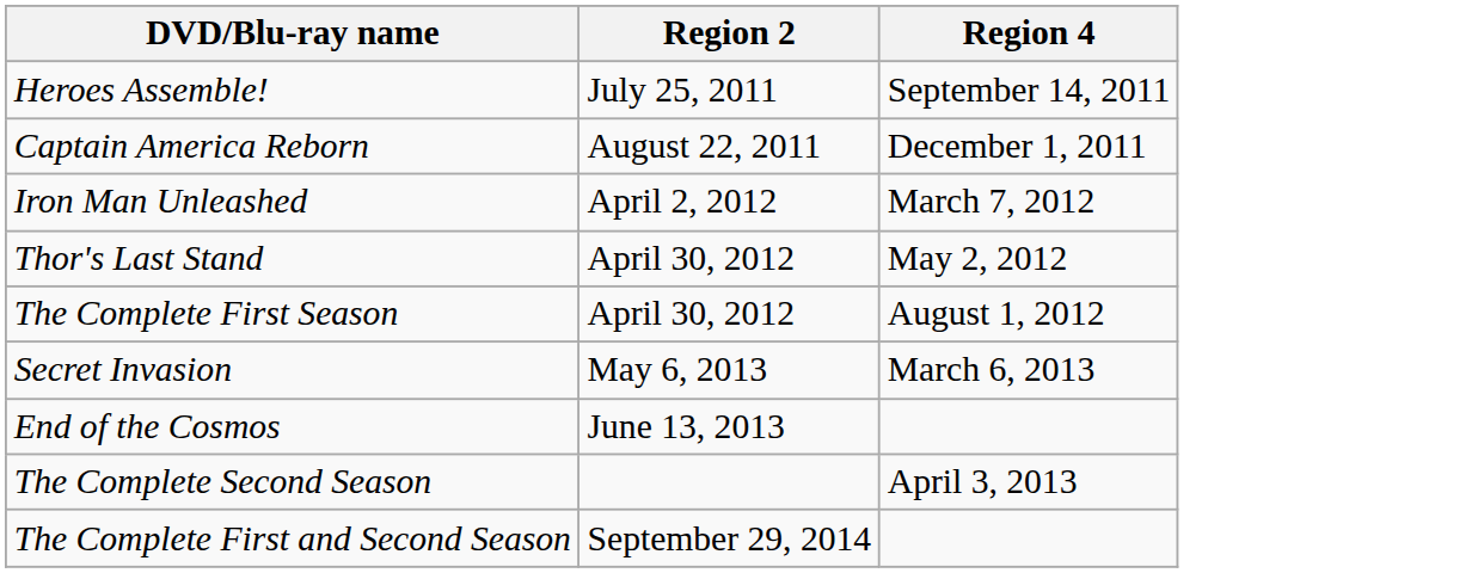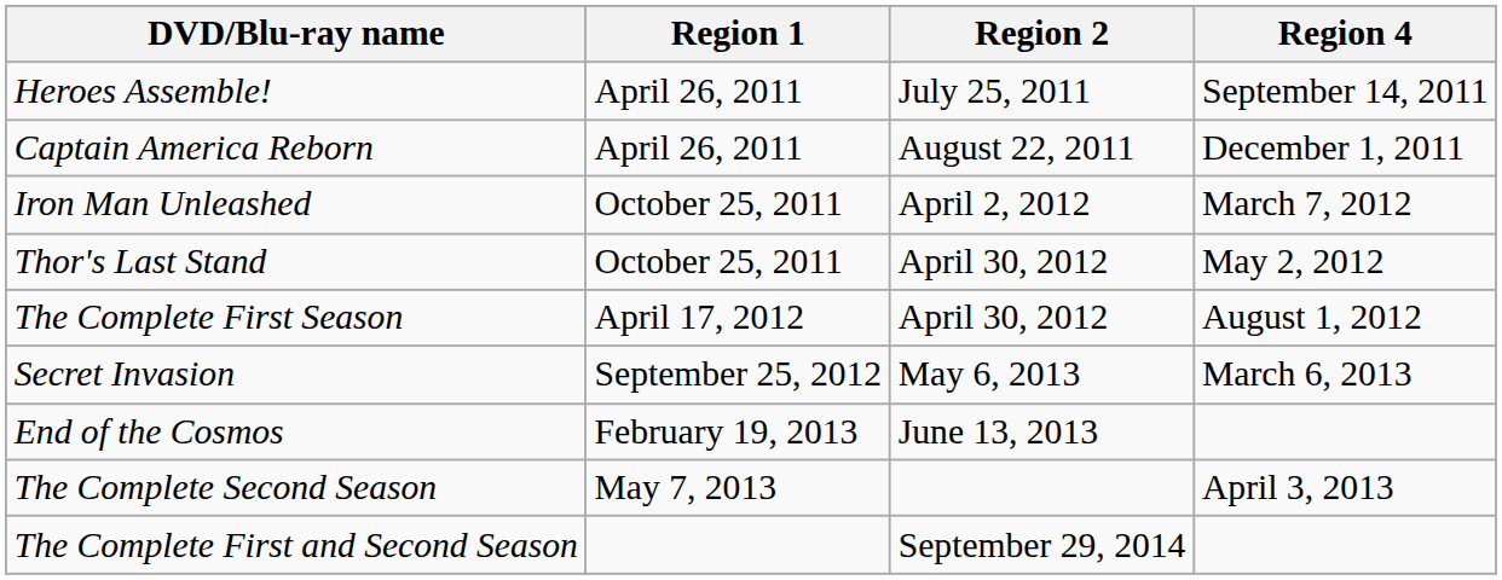+ column: Region 1 | April 26, 2011 | April 26, 2011 | October 25, 2011 | October 25, 2011 | April 17, 2012 | September 25, 2012 | February 19, 2013 | May 7, 2013
